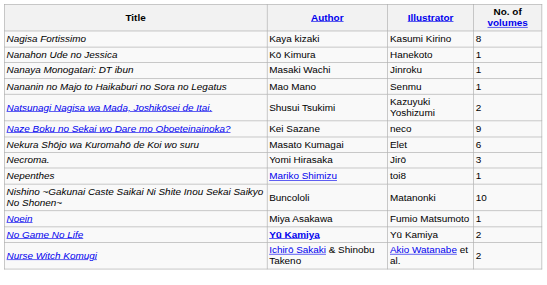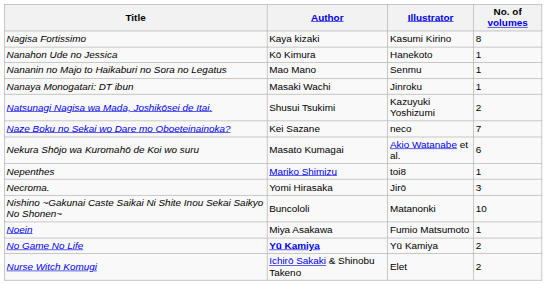rows swapped: Nananin no Majo to Haikaburi no Sora no Legatus <-> Nanaya Monogatari: DT ibun
Naze Boku no Sekai wo Dare mo Oboeteinainoka? | No. of volumes: 9 -> 7
Nekura Shōjo wa Kuromahō de Koi wo suru | Illustrator: Elet -> Akio Watanabe et al.
rows swapped: Necroma. <-> Nepenthes
Nurse Witch Komugi | Illustrator: Akio Watanabe et al. -> Elet
